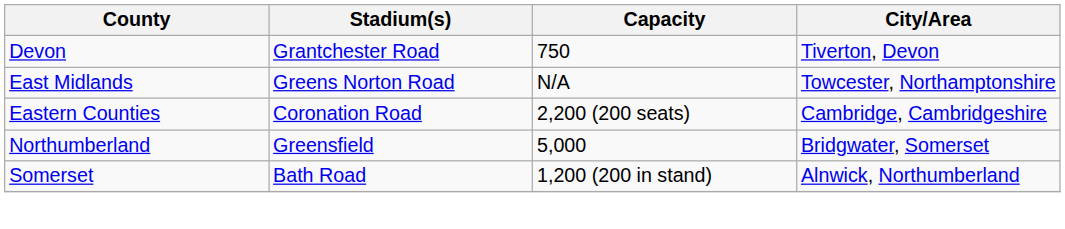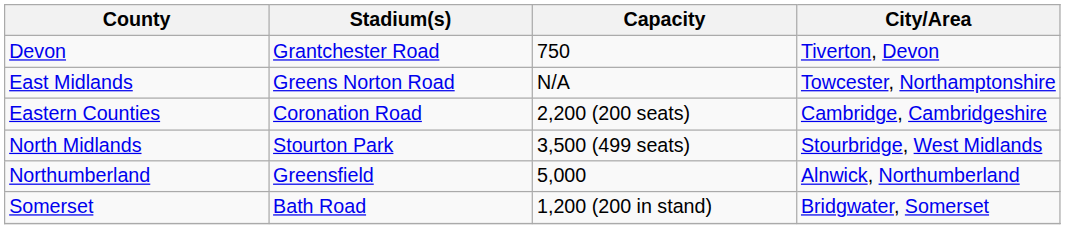+ row: North Midlands | Stourton Park | 3,500 (499 seats) | Stourbridge, West Midlands
Northumberland | City/Area: Bridgwater, Somerset -> Alnwick, Northumberland
Somerset | City/Area: Alnwick, Northumberland -> Bridgwater, Somerset
